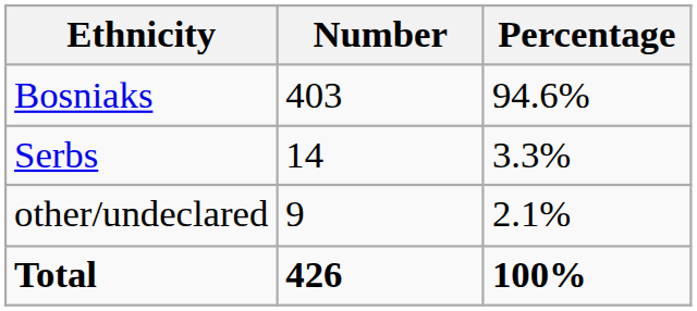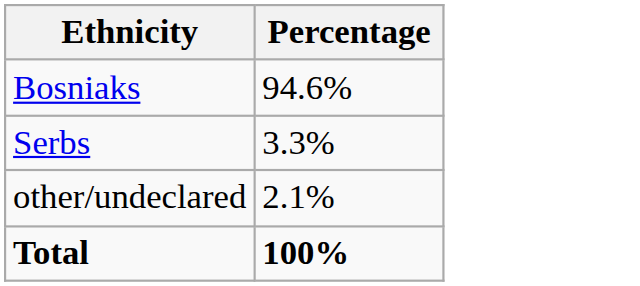- column: Number | 403 | 14 | 9 | 426
